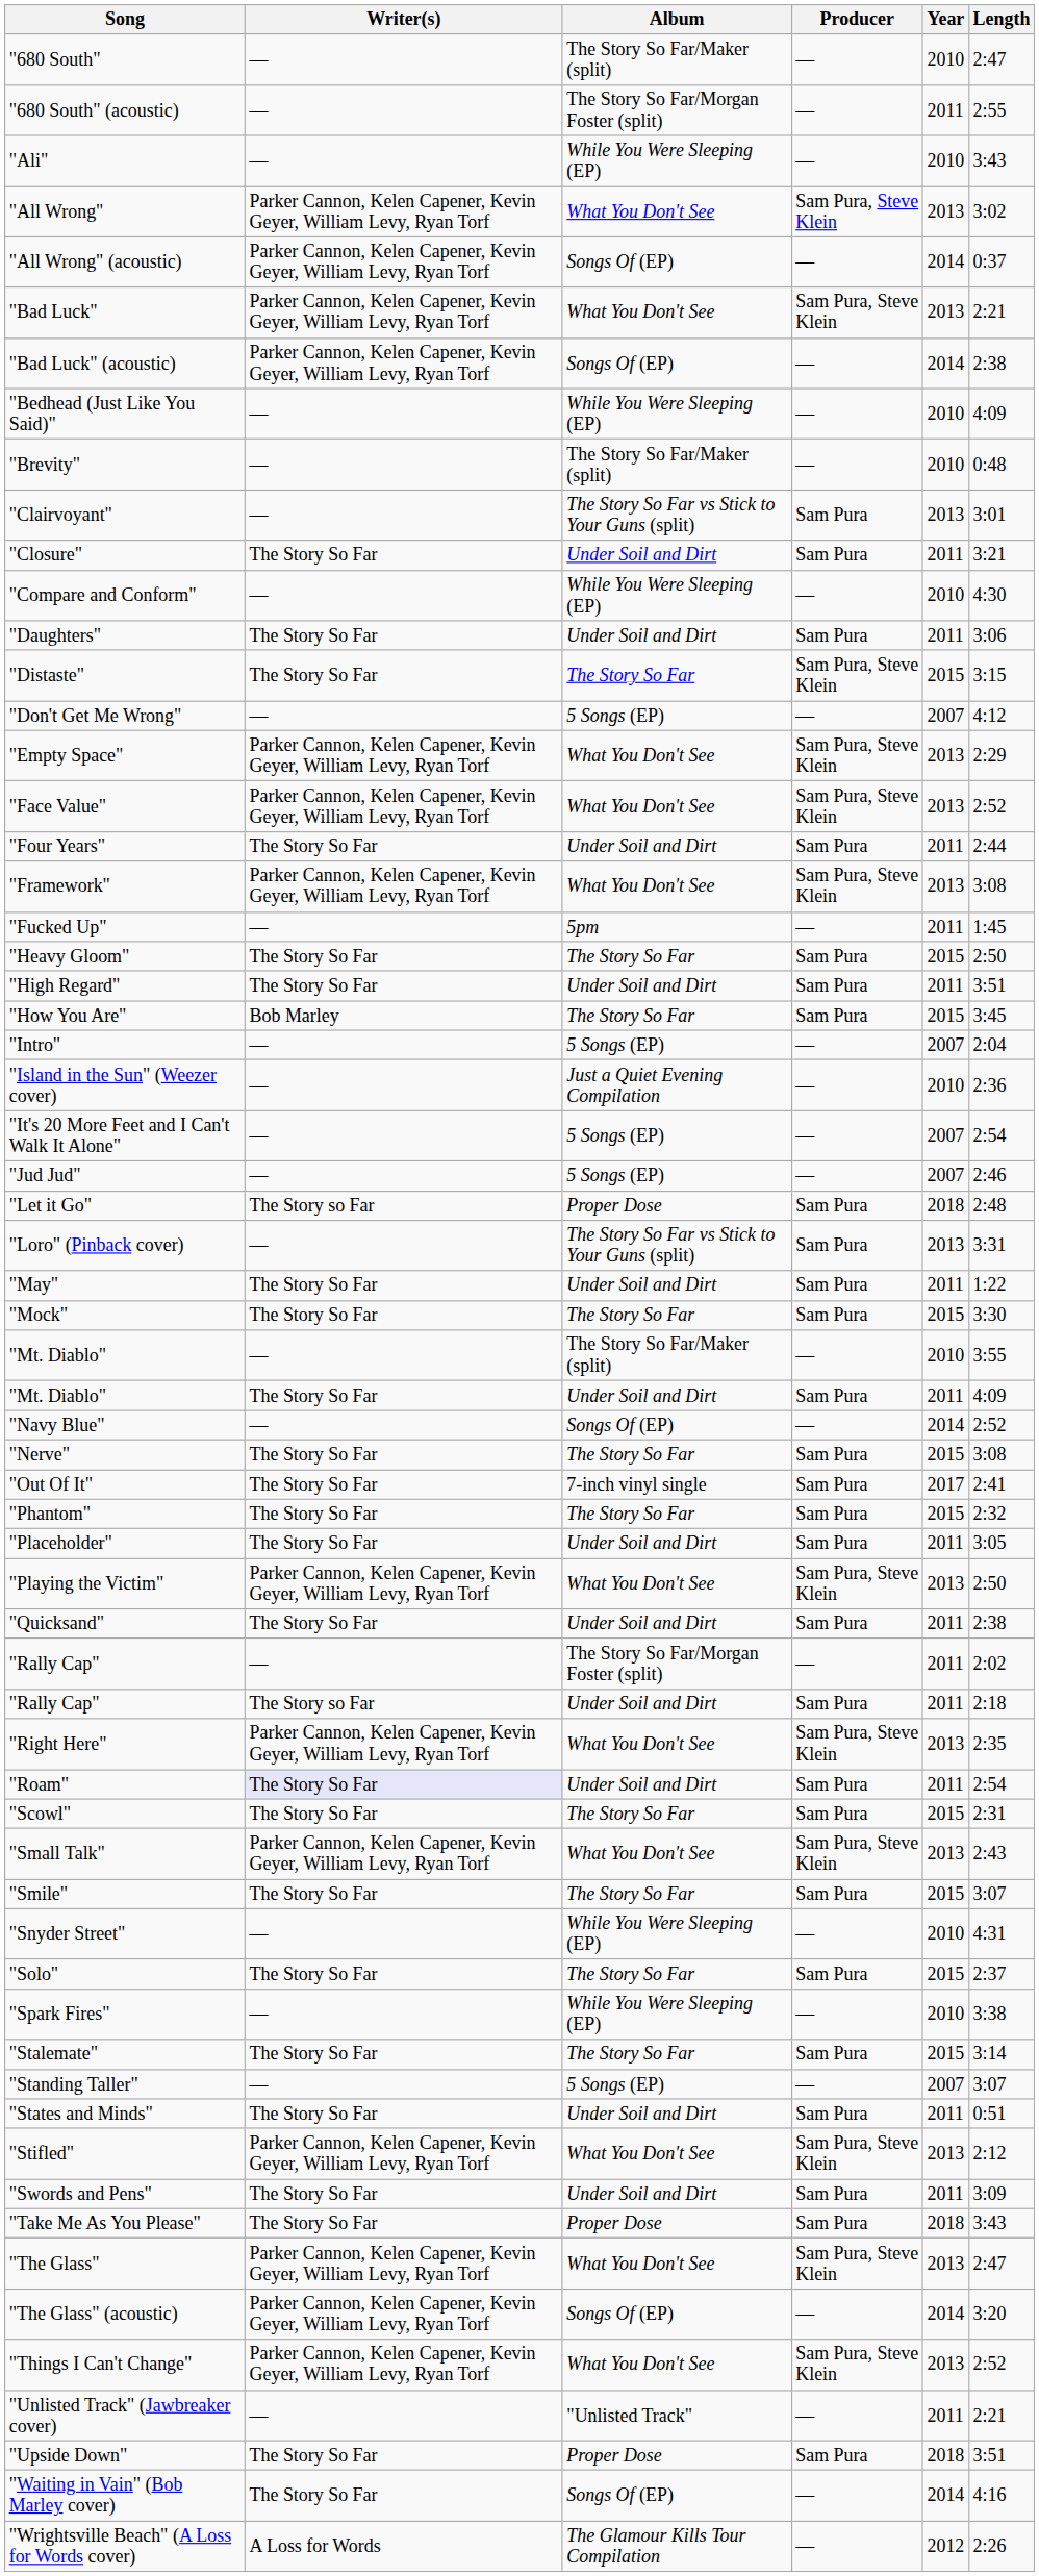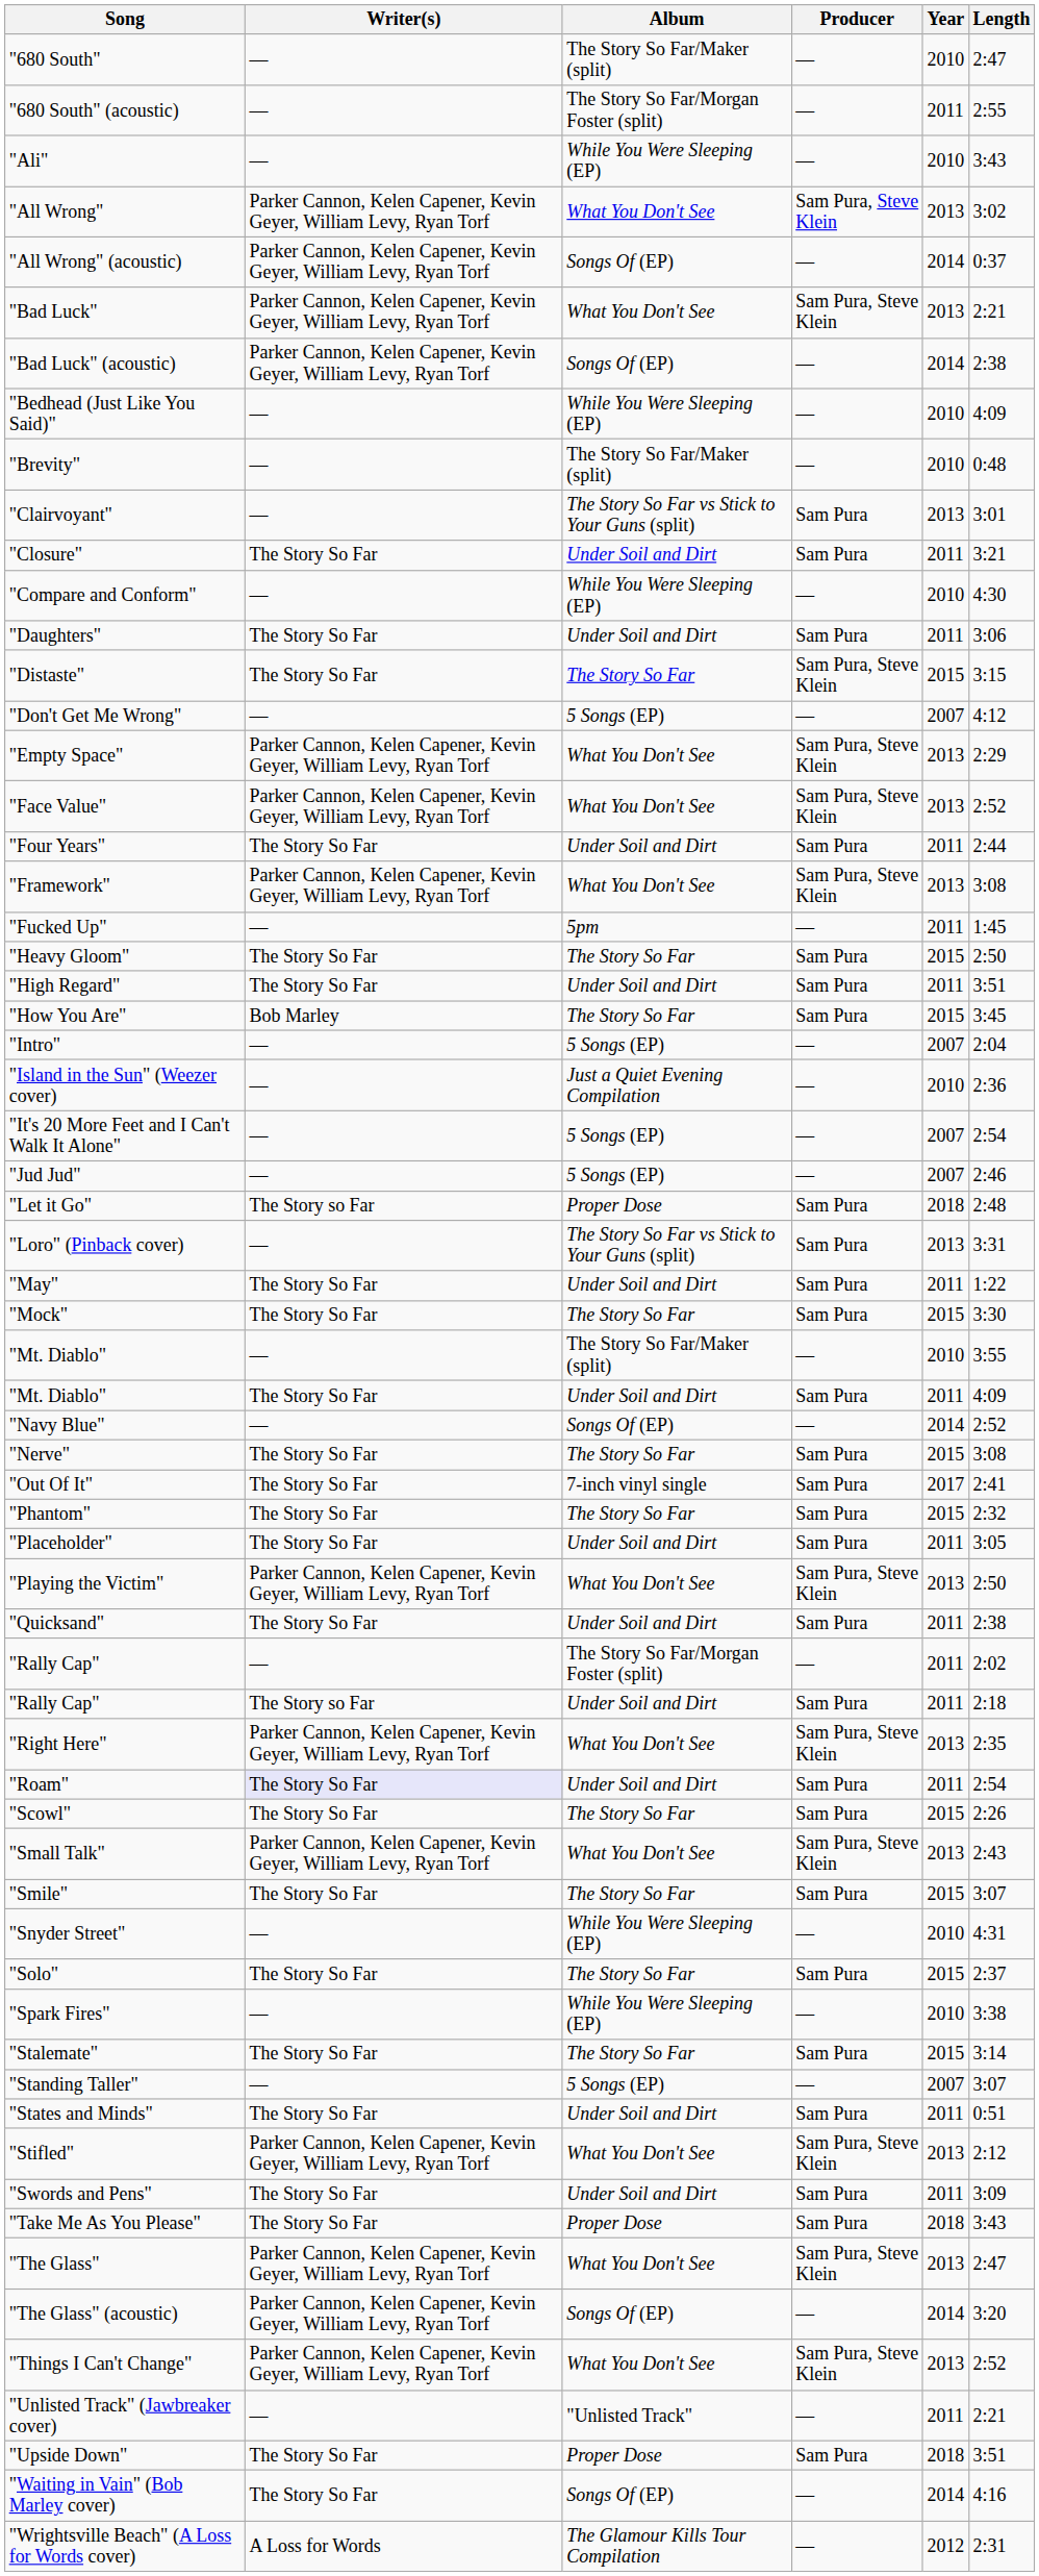"Scowl" | Length: 2:31 -> 2:26
"Wrightsville Beach" (A Loss for Words cover) | Length: 2:26 -> 2:31
